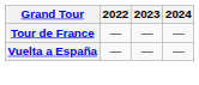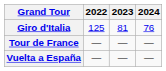+ row: Giro d'Italia | 125 | 81 | 76
